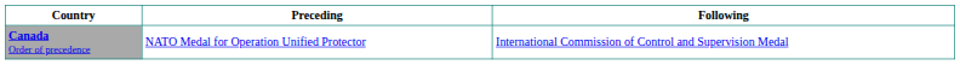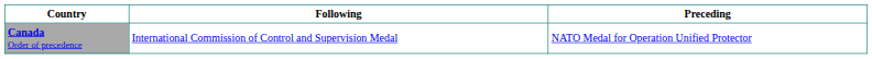columns swapped: Preceding <-> Following
